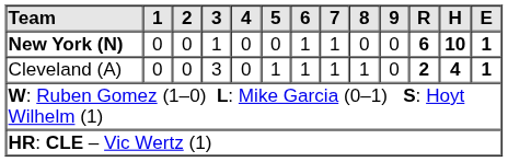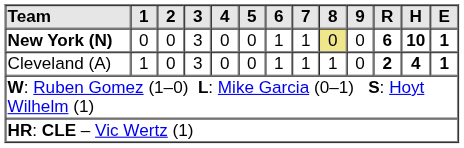New York (N) | 3: 1 -> 3
New York (N) | 8: no background -> khaki background
Cleveland (A) | 1: 0 -> 1
Cleveland (A) | 5: 1 -> 0
